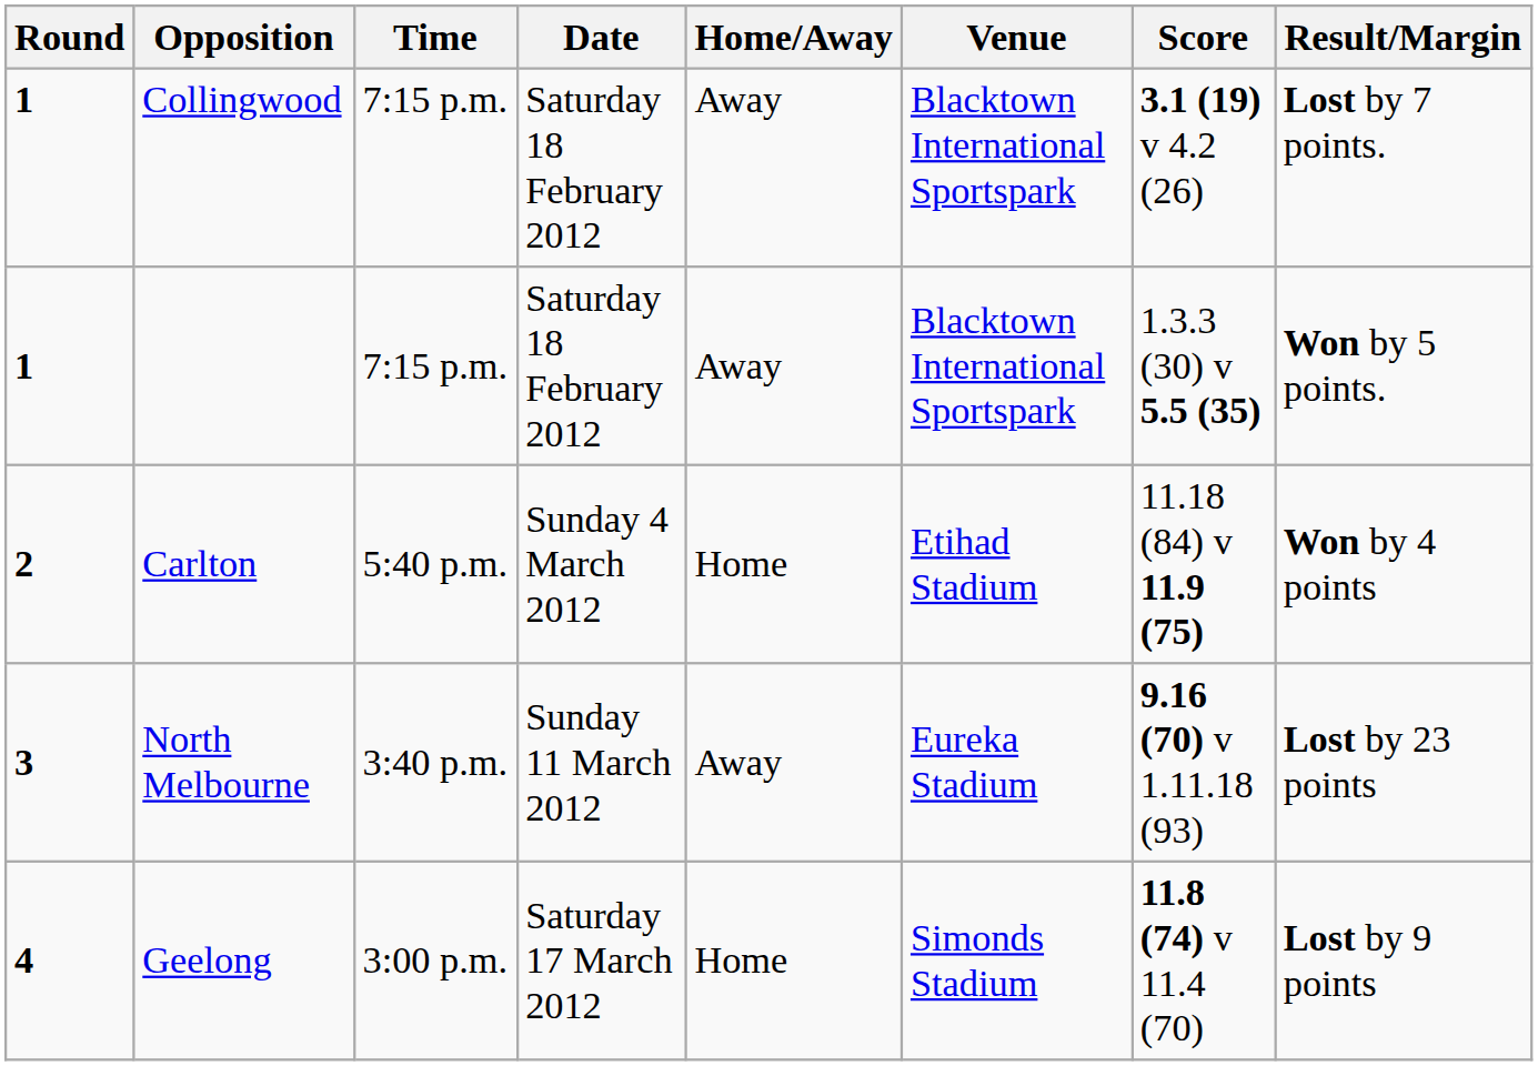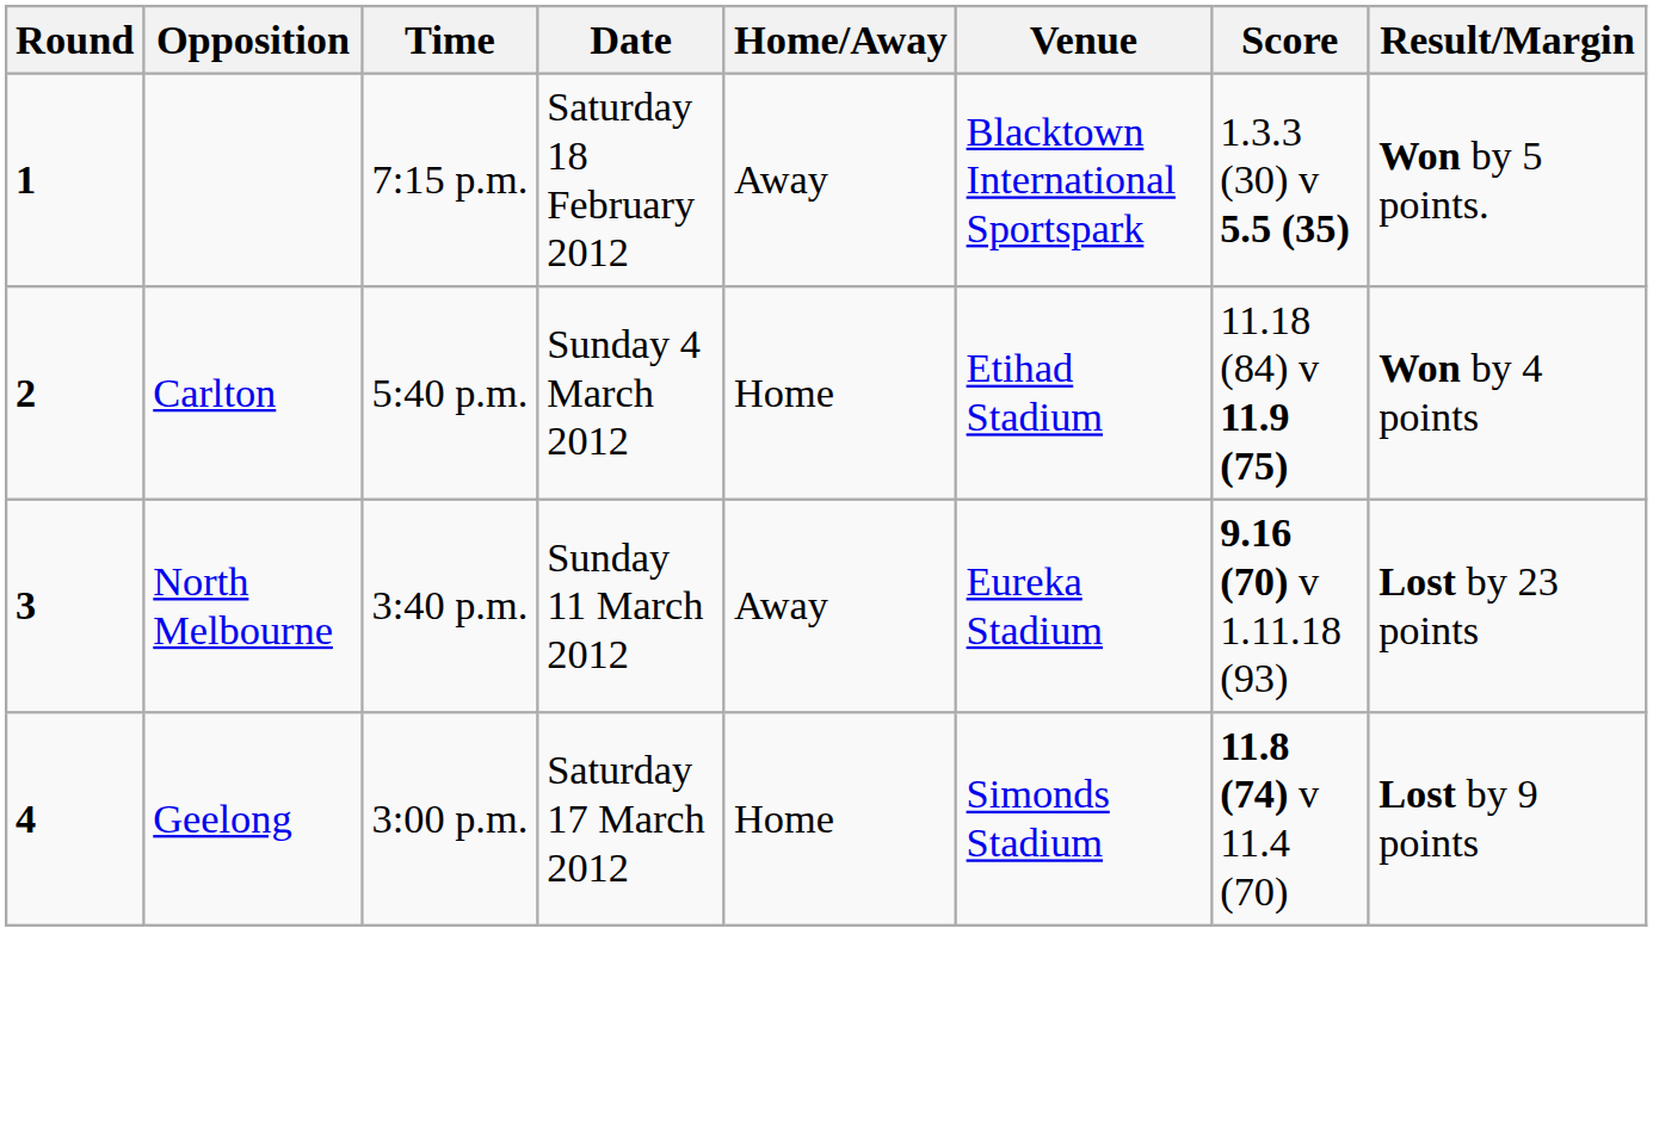- row: 1 | Collingwood | 7:15 p.m. | Saturday 18 February 2012 | Away | Blacktown International Sportspark | 3.1 (19) v 4.2 (26) | Lost by 7 points.
